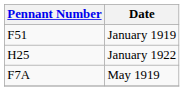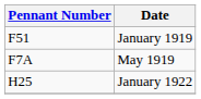rows swapped: May 1919 <-> January 1922
